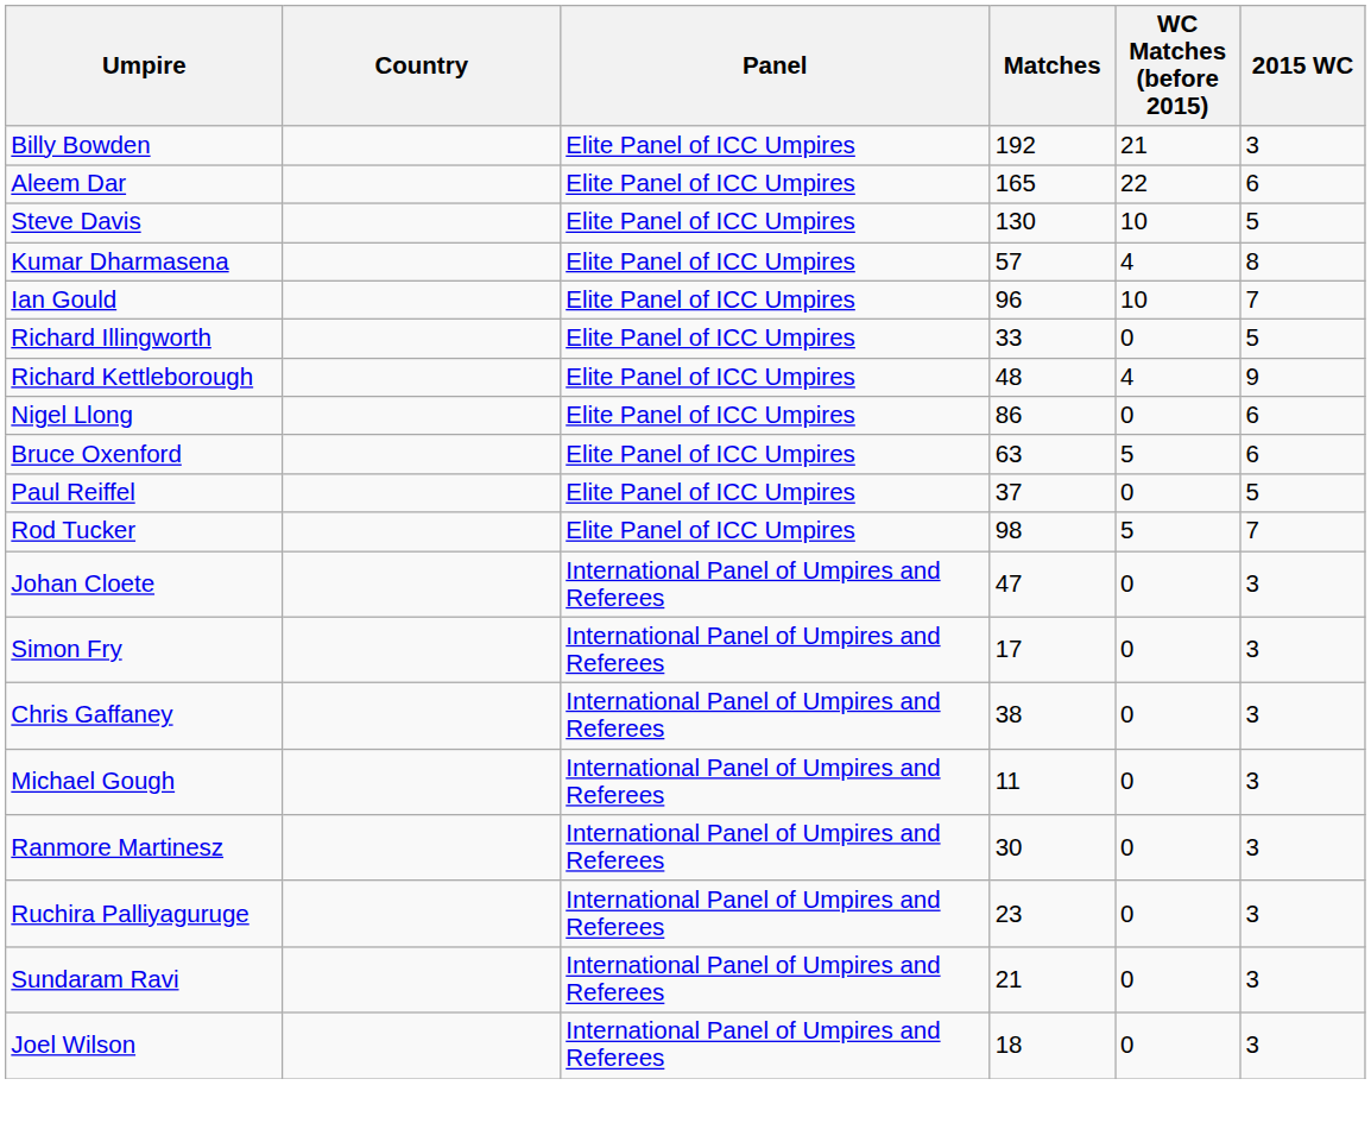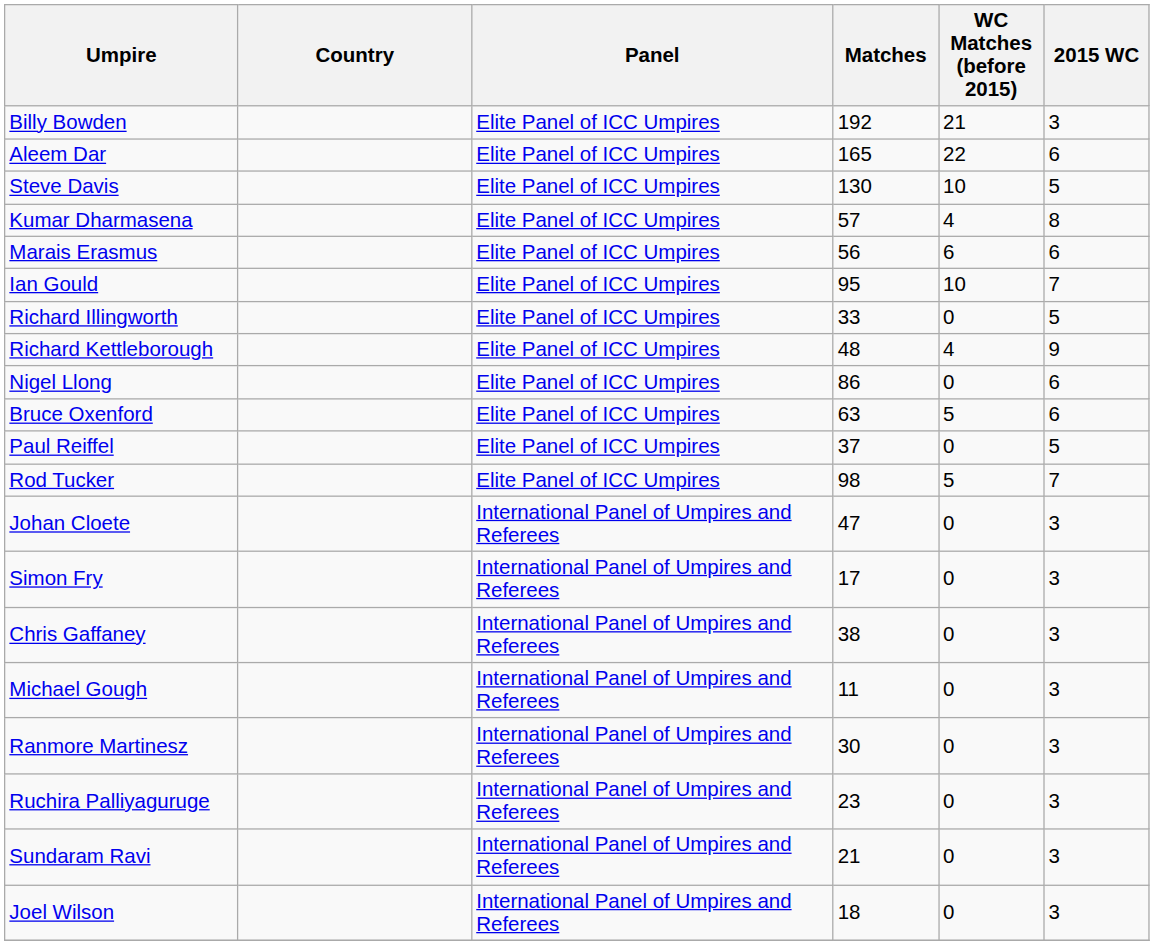+ row: Marais Erasmus | Elite Panel of ICC Umpires | 56 | 6 | 6
Ian Gould | Matches: 96 -> 95
